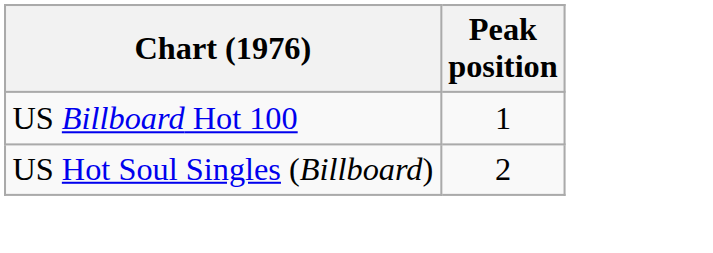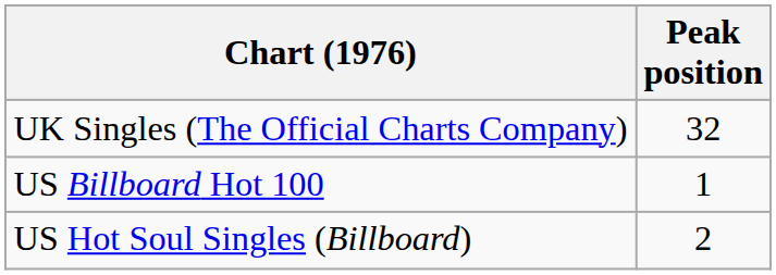+ row: UK Singles (The Official Charts Company) | 32
